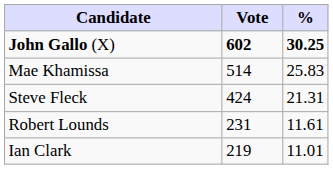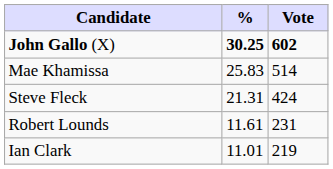columns swapped: Vote <-> %
